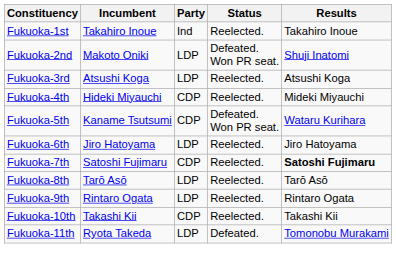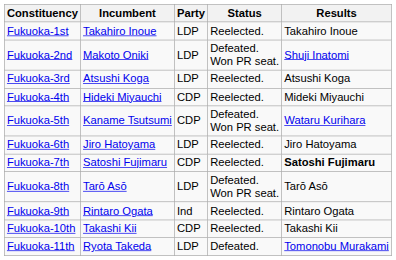Fukuoka-1st | Party: Ind -> LDP
Fukuoka-8th | Status: Reelected. -> Defeated. Won PR seat.
Fukuoka-9th | Party: LDP -> Ind
